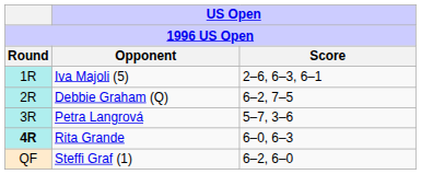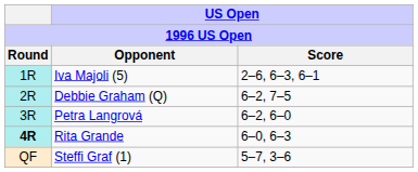Petra Langrová | US Open / Score: 5–7, 3–6 -> 6–2, 6–0
Steffi Graf (1) | US Open / Score: 6–2, 6–0 -> 5–7, 3–6
